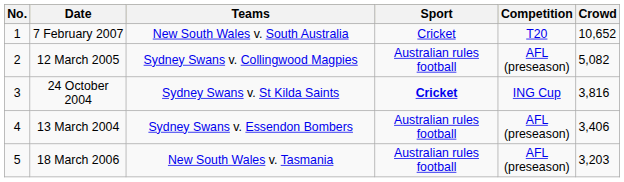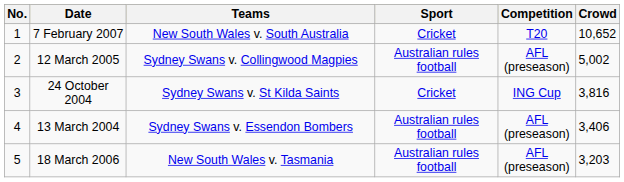12 March 2005 | Crowd: 5,082 -> 5,002
24 October 2004 | Sport: bold -> normal
